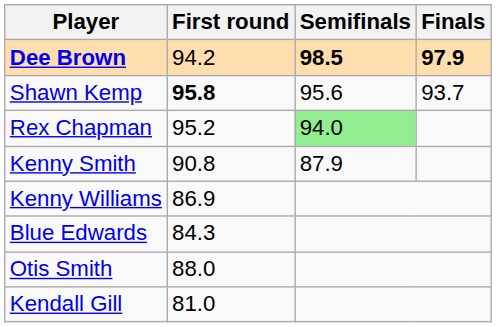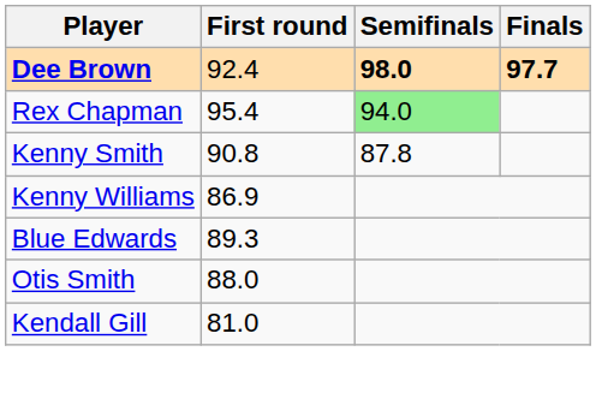Dee Brown | First round: 94.2 -> 92.4
Dee Brown | Semifinals: 98.5 -> 98.0
Dee Brown | Finals: 97.9 -> 97.7
- row: Shawn Kemp | 95.8 | 95.6 | 93.7
Rex Chapman | First round: 95.2 -> 95.4
Kenny Smith | Semifinals: 87.9 -> 87.8
Blue Edwards | First round: 84.3 -> 89.3
